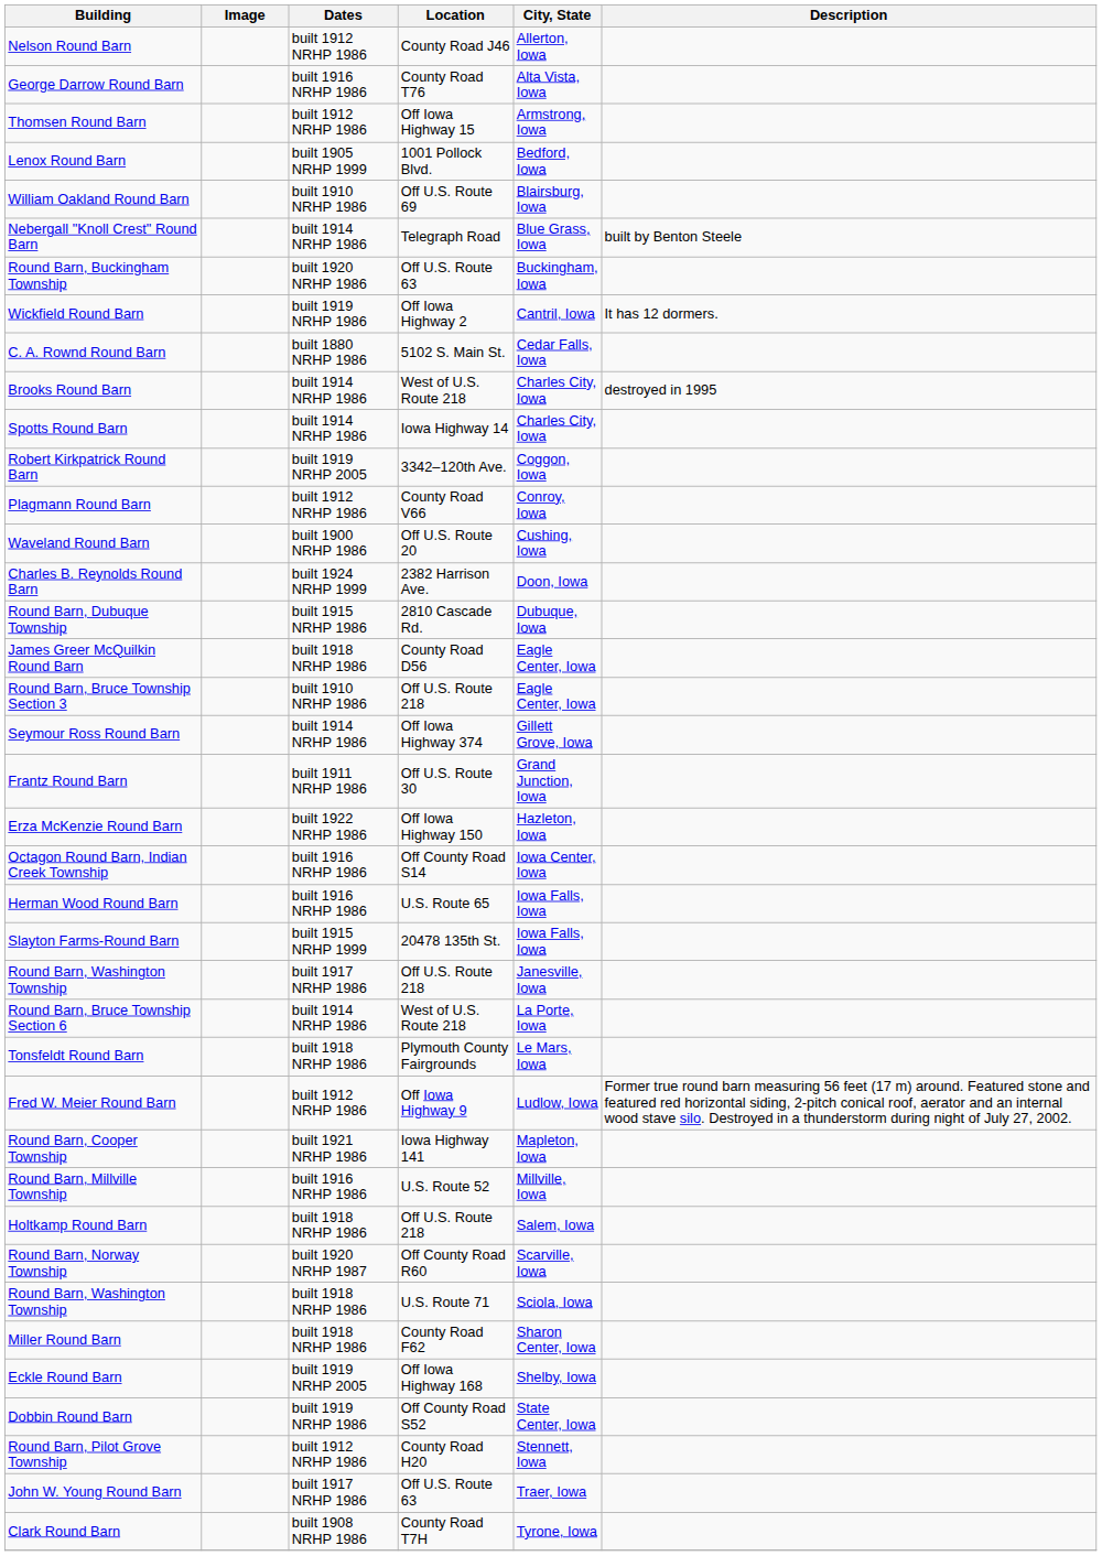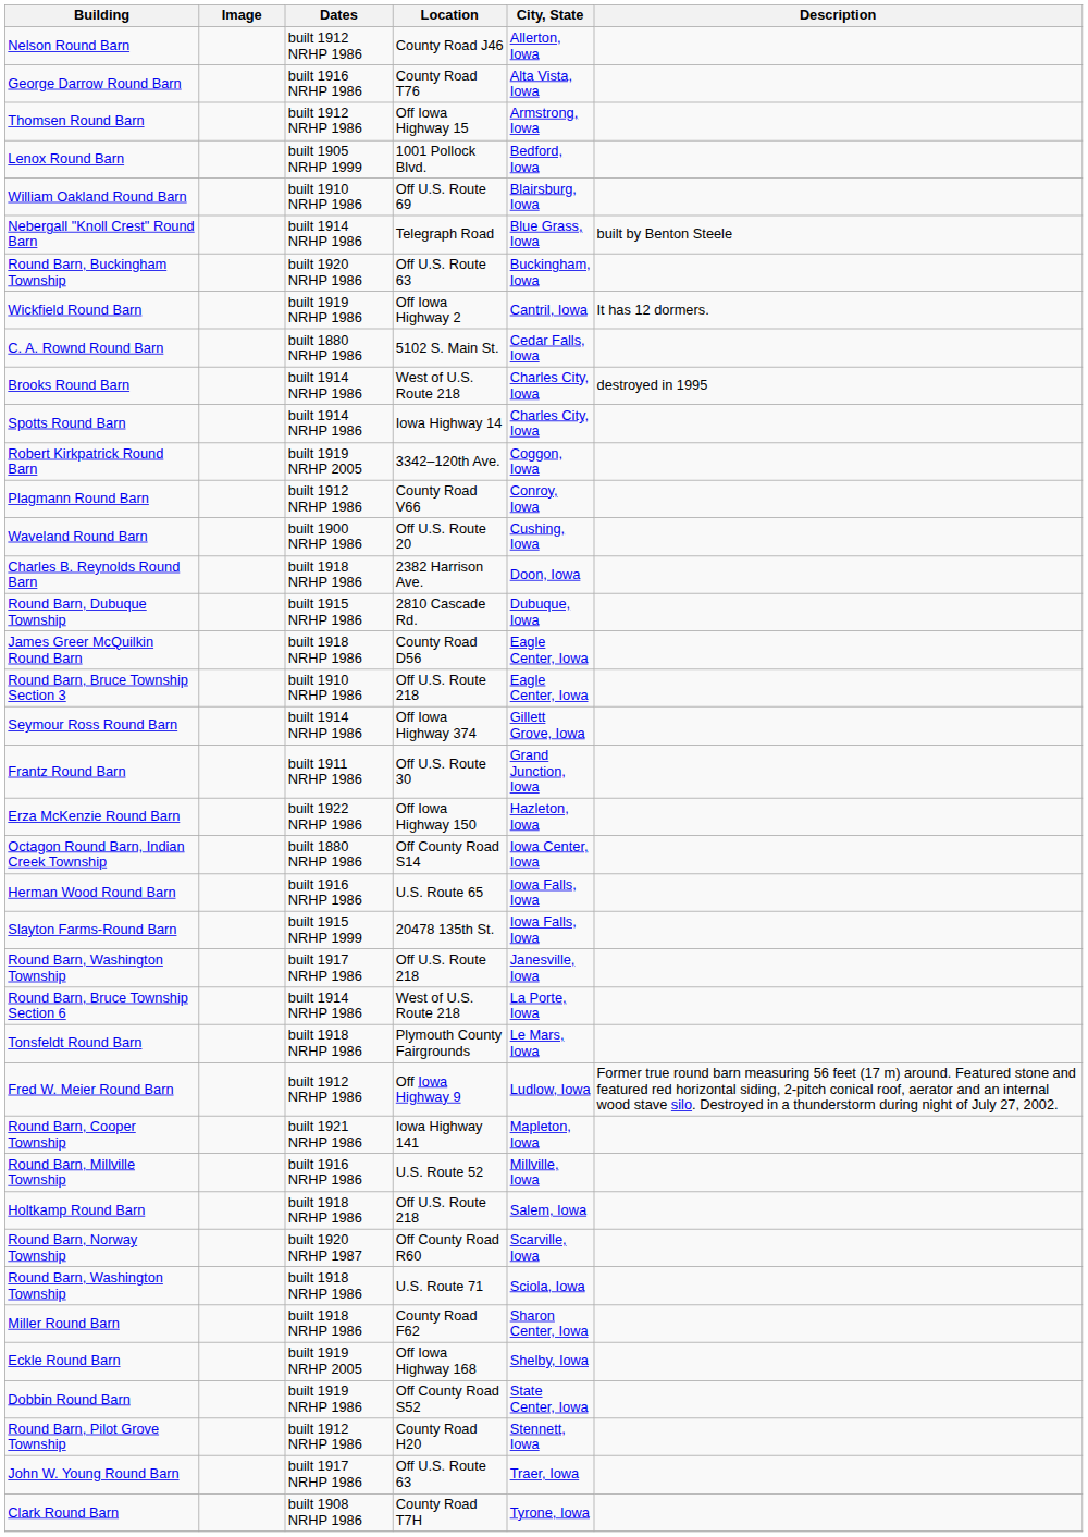Charles B. Reynolds Round Barn | Dates: built 1924 NRHP 1999 -> built 1918 NRHP 1986
Octagon Round Barn, Indian Creek Township | Dates: built 1916 NRHP 1986 -> built 1880 NRHP 1986
